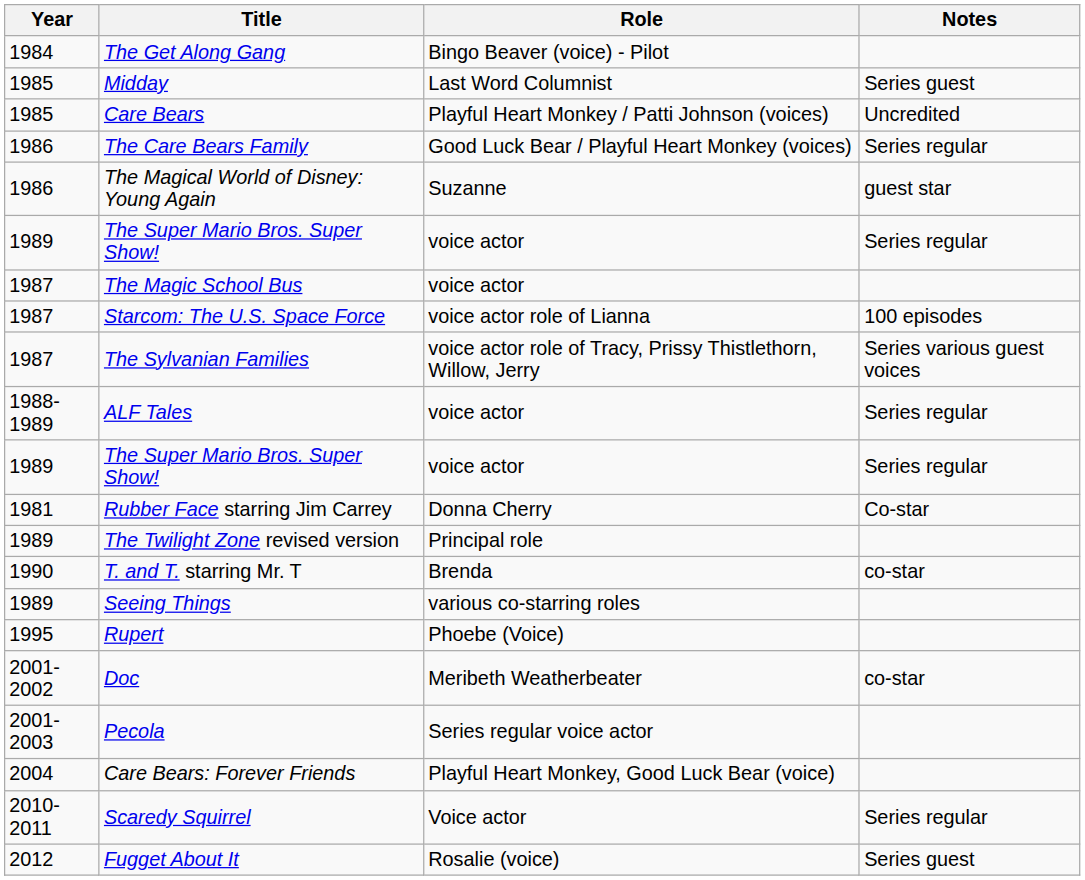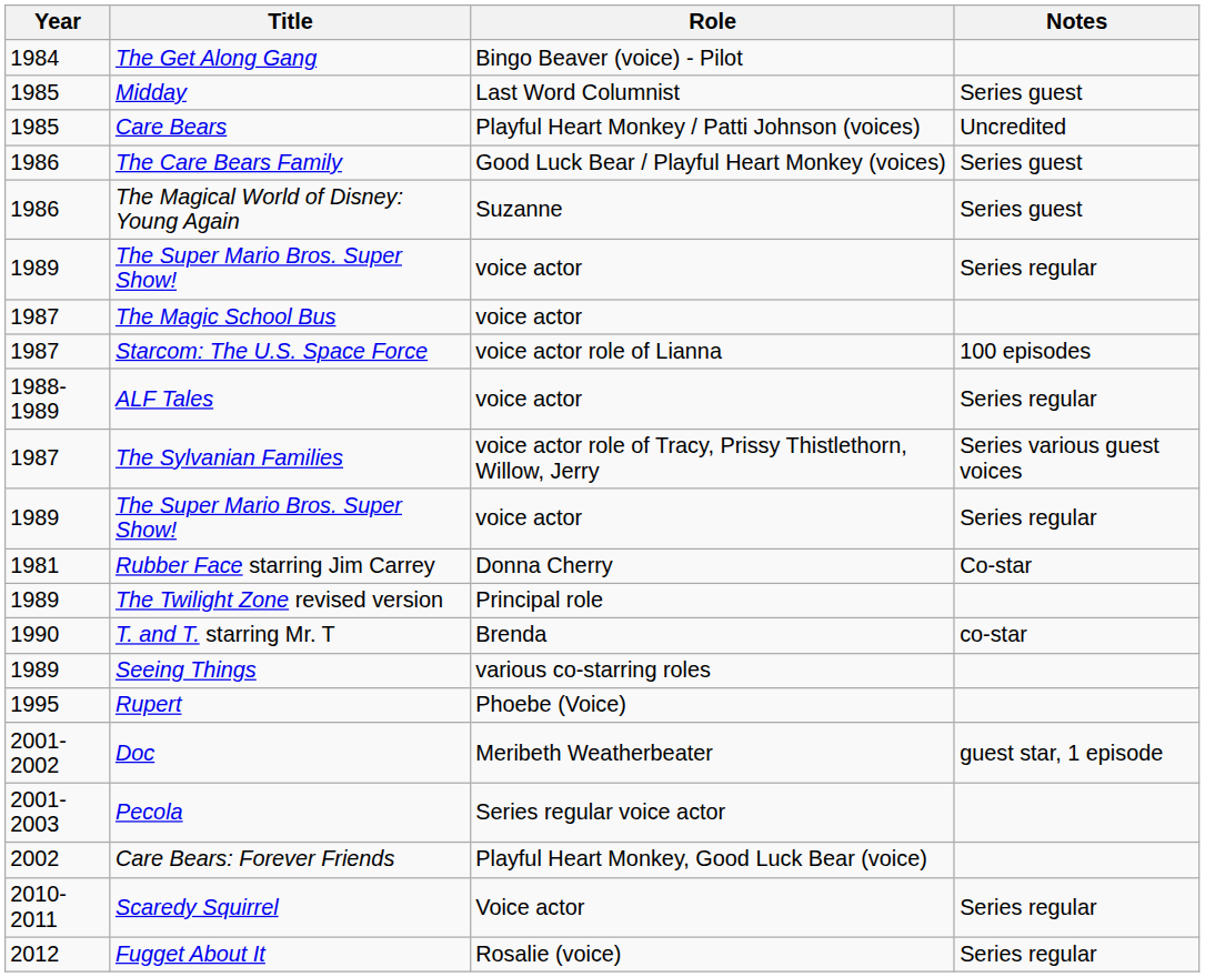The Care Bears Family | Notes: Series regular -> Series guest
The Magical World of Disney: Young Again | Notes: guest star -> Series guest
rows swapped: The Sylvanian Families <-> ALF Tales
Doc | Notes: co-star -> guest star, 1 episode
Care Bears: Forever Friends | Year: 2004 -> 2002
Fugget About It | Notes: Series guest -> Series regular
